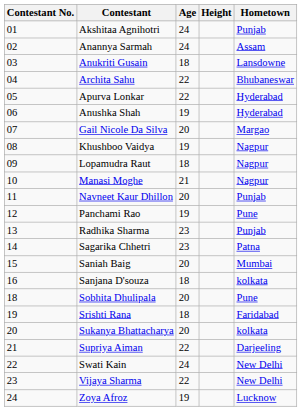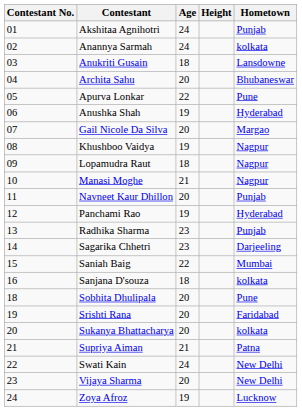Anannya Sarmah | Hometown: Assam -> kolkata
Archita Sahu | Age: 22 -> 20
Apurva Lonkar | Hometown: Hyderabad -> Pune
Panchami Rao | Hometown: Pune -> Hyderabad
Sagarika Chhetri | Hometown: Patna -> Darjeeling
Saniah Baig | Age: 20 -> 22
Srishti Rana | Age: 18 -> 20
Supriya Aiman | Age: 22 -> 21
Supriya Aiman | Hometown: Darjeeling -> Patna
Vijaya Sharma | Age: 22 -> 20
